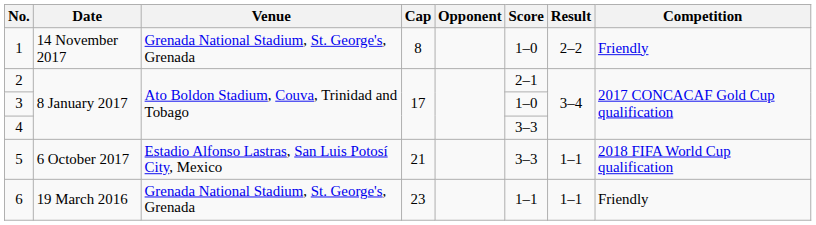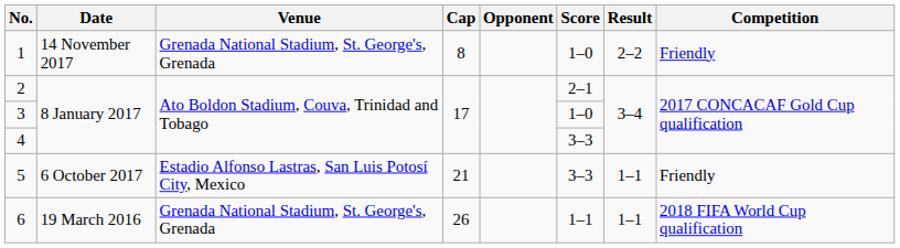5 | Competition: 2018 FIFA World Cup qualification -> Friendly
6 | Cap: 23 -> 26
6 | Competition: Friendly -> 2018 FIFA World Cup qualification
